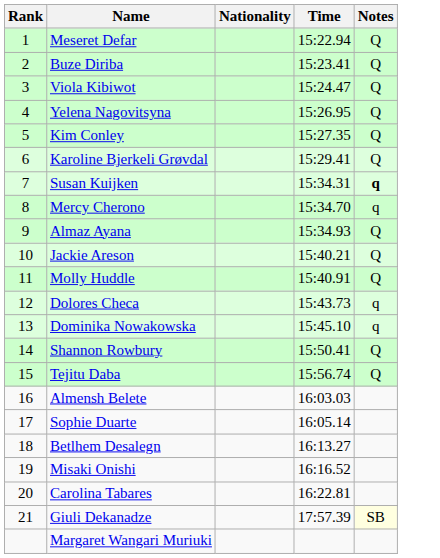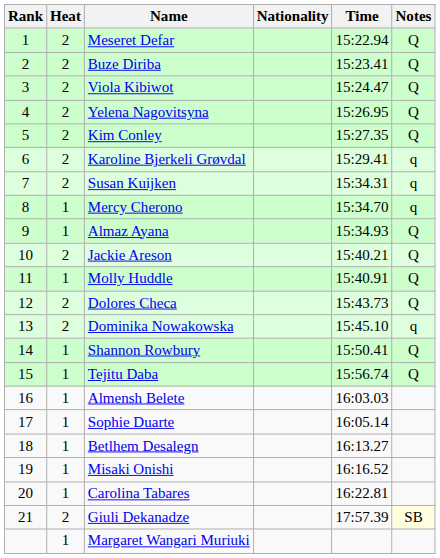+ column: Heat | 2 | 2 | 2 | 2 | 2 | 2 | 2 | 1 | 1 | 2 | 1 | 2 | 2 | 1 | 1 | 1 | 1 | 1 | 1 | 1 | 2 | 1
Karoline Bjerkeli Grøvdal | Notes: Q -> q
Susan Kuijken | Notes: bold -> normal
Dolores Checa | Notes: q -> Q
